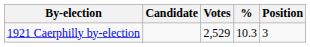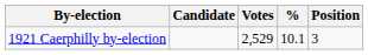1921 Caerphilly by-election | %: 10.3 -> 10.1
